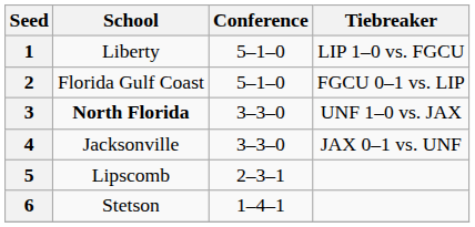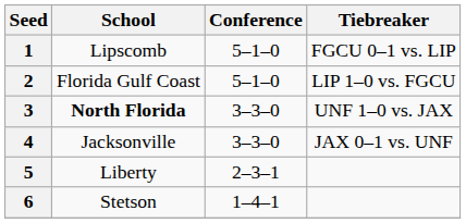1 | School: Liberty -> Lipscomb
1 | Tiebreaker: LIP 1–0 vs. FGCU -> FGCU 0–1 vs. LIP
2 | Tiebreaker: FGCU 0–1 vs. LIP -> LIP 1–0 vs. FGCU
5 | School: Lipscomb -> Liberty
